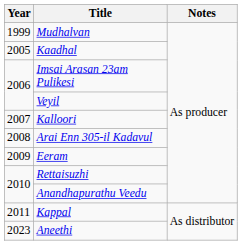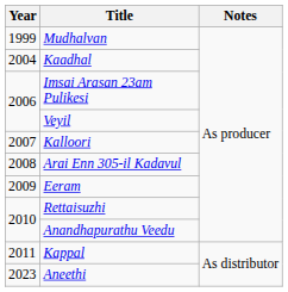Kaadhal | Year: 2005 -> 2004
